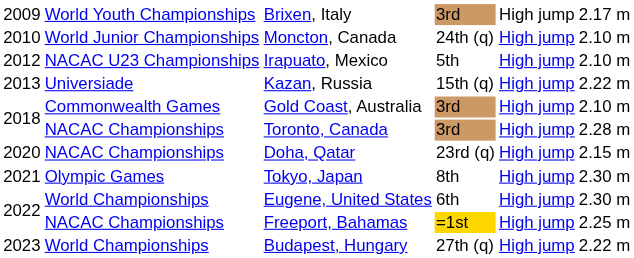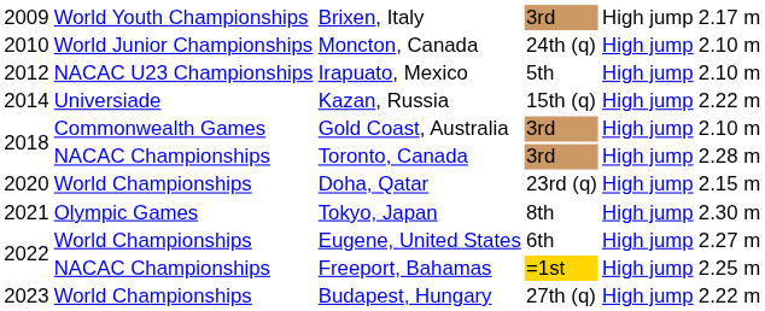Kazan, Russia | column 1: 2013 -> 2014
Doha, Qatar | column 2: NACAC Championships -> World Championships
Eugene, United States | column 6: 2.30 m -> 2.27 m
